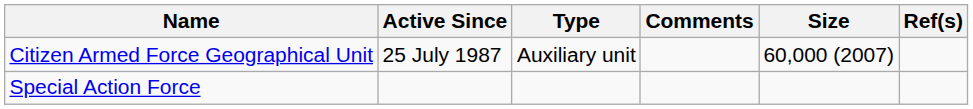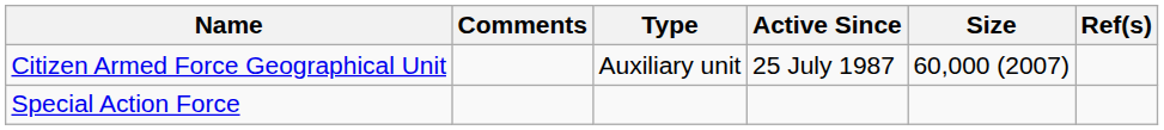columns swapped: Active Since <-> Comments
